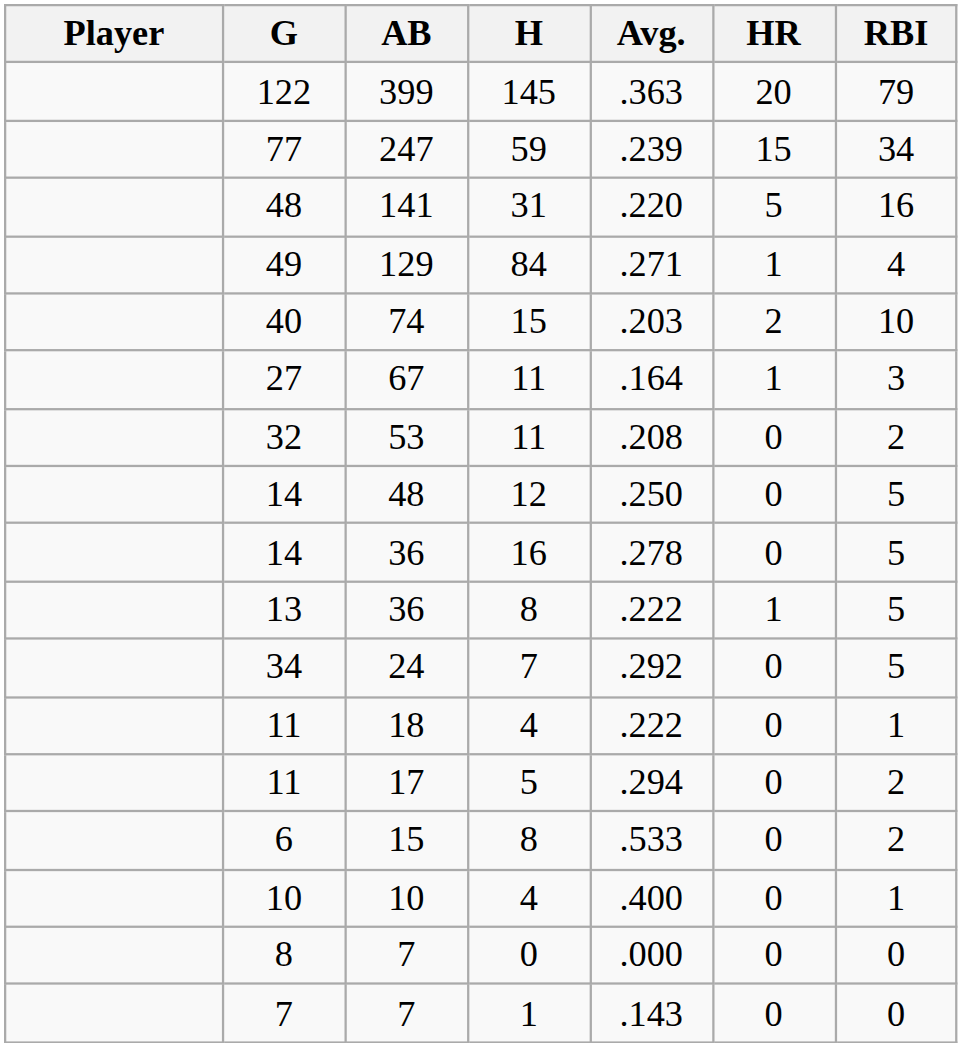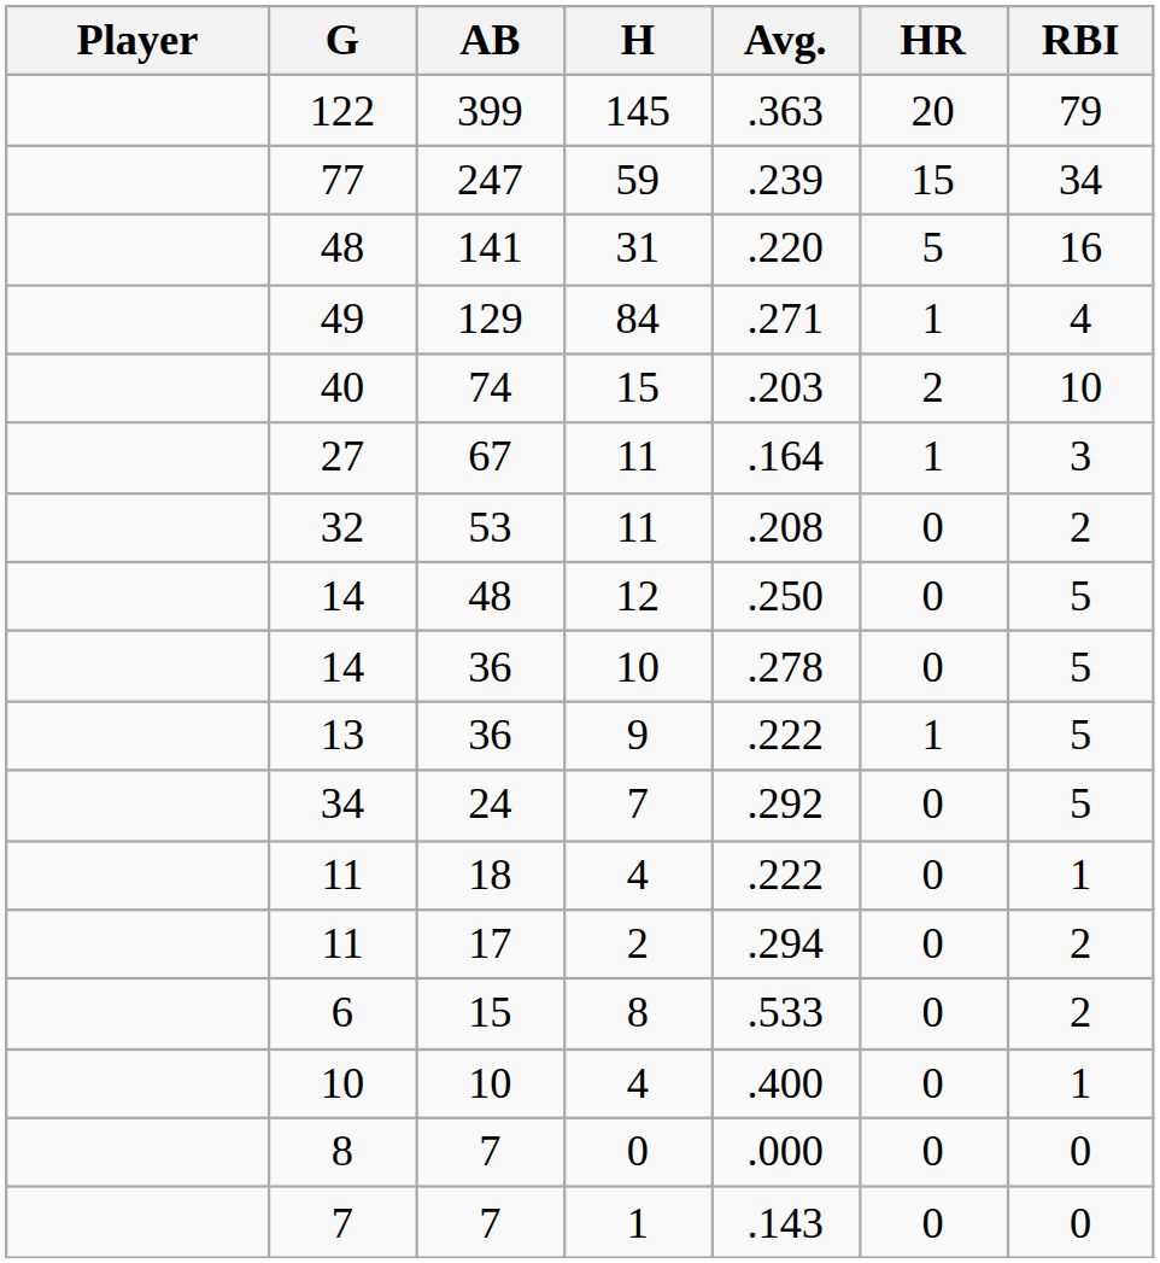14 / 36 | H: 16 -> 10
13 | H: 8 -> 9
11 / 17 | H: 5 -> 2
